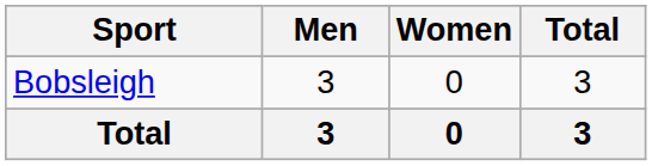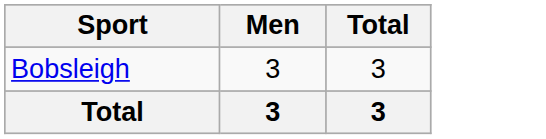- column: Women | 0 | 0
